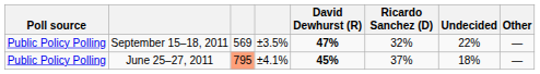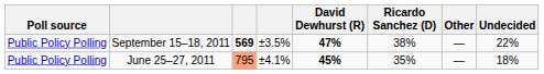columns swapped: Other <-> Undecided
September 15–18, 2011 | column 3: normal -> bold
September 15–18, 2011 | Ricardo Sanchez (D): 32% -> 38%
June 25–27, 2011 | Ricardo Sanchez (D): 37% -> 35%
